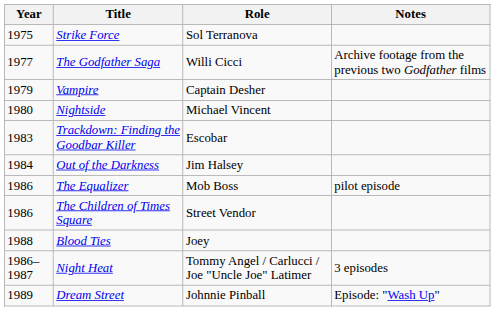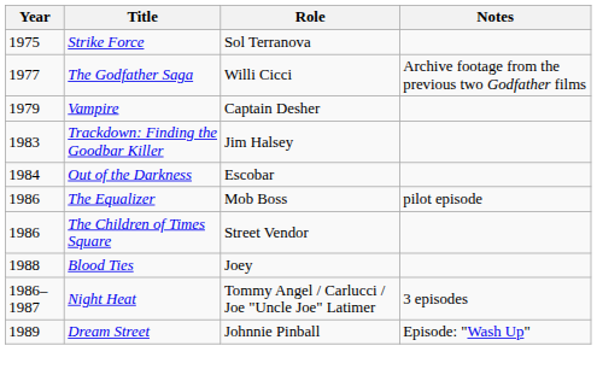- row: 1980 | Nightside | Michael Vincent
Trackdown: Finding the Goodbar Killer | Role: Escobar -> Jim Halsey
Out of the Darkness | Role: Jim Halsey -> Escobar
